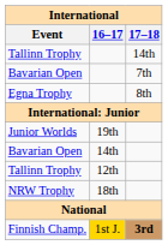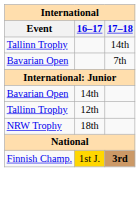- row: Egna Trophy | 8th
- row: Junior Worlds | 19th
